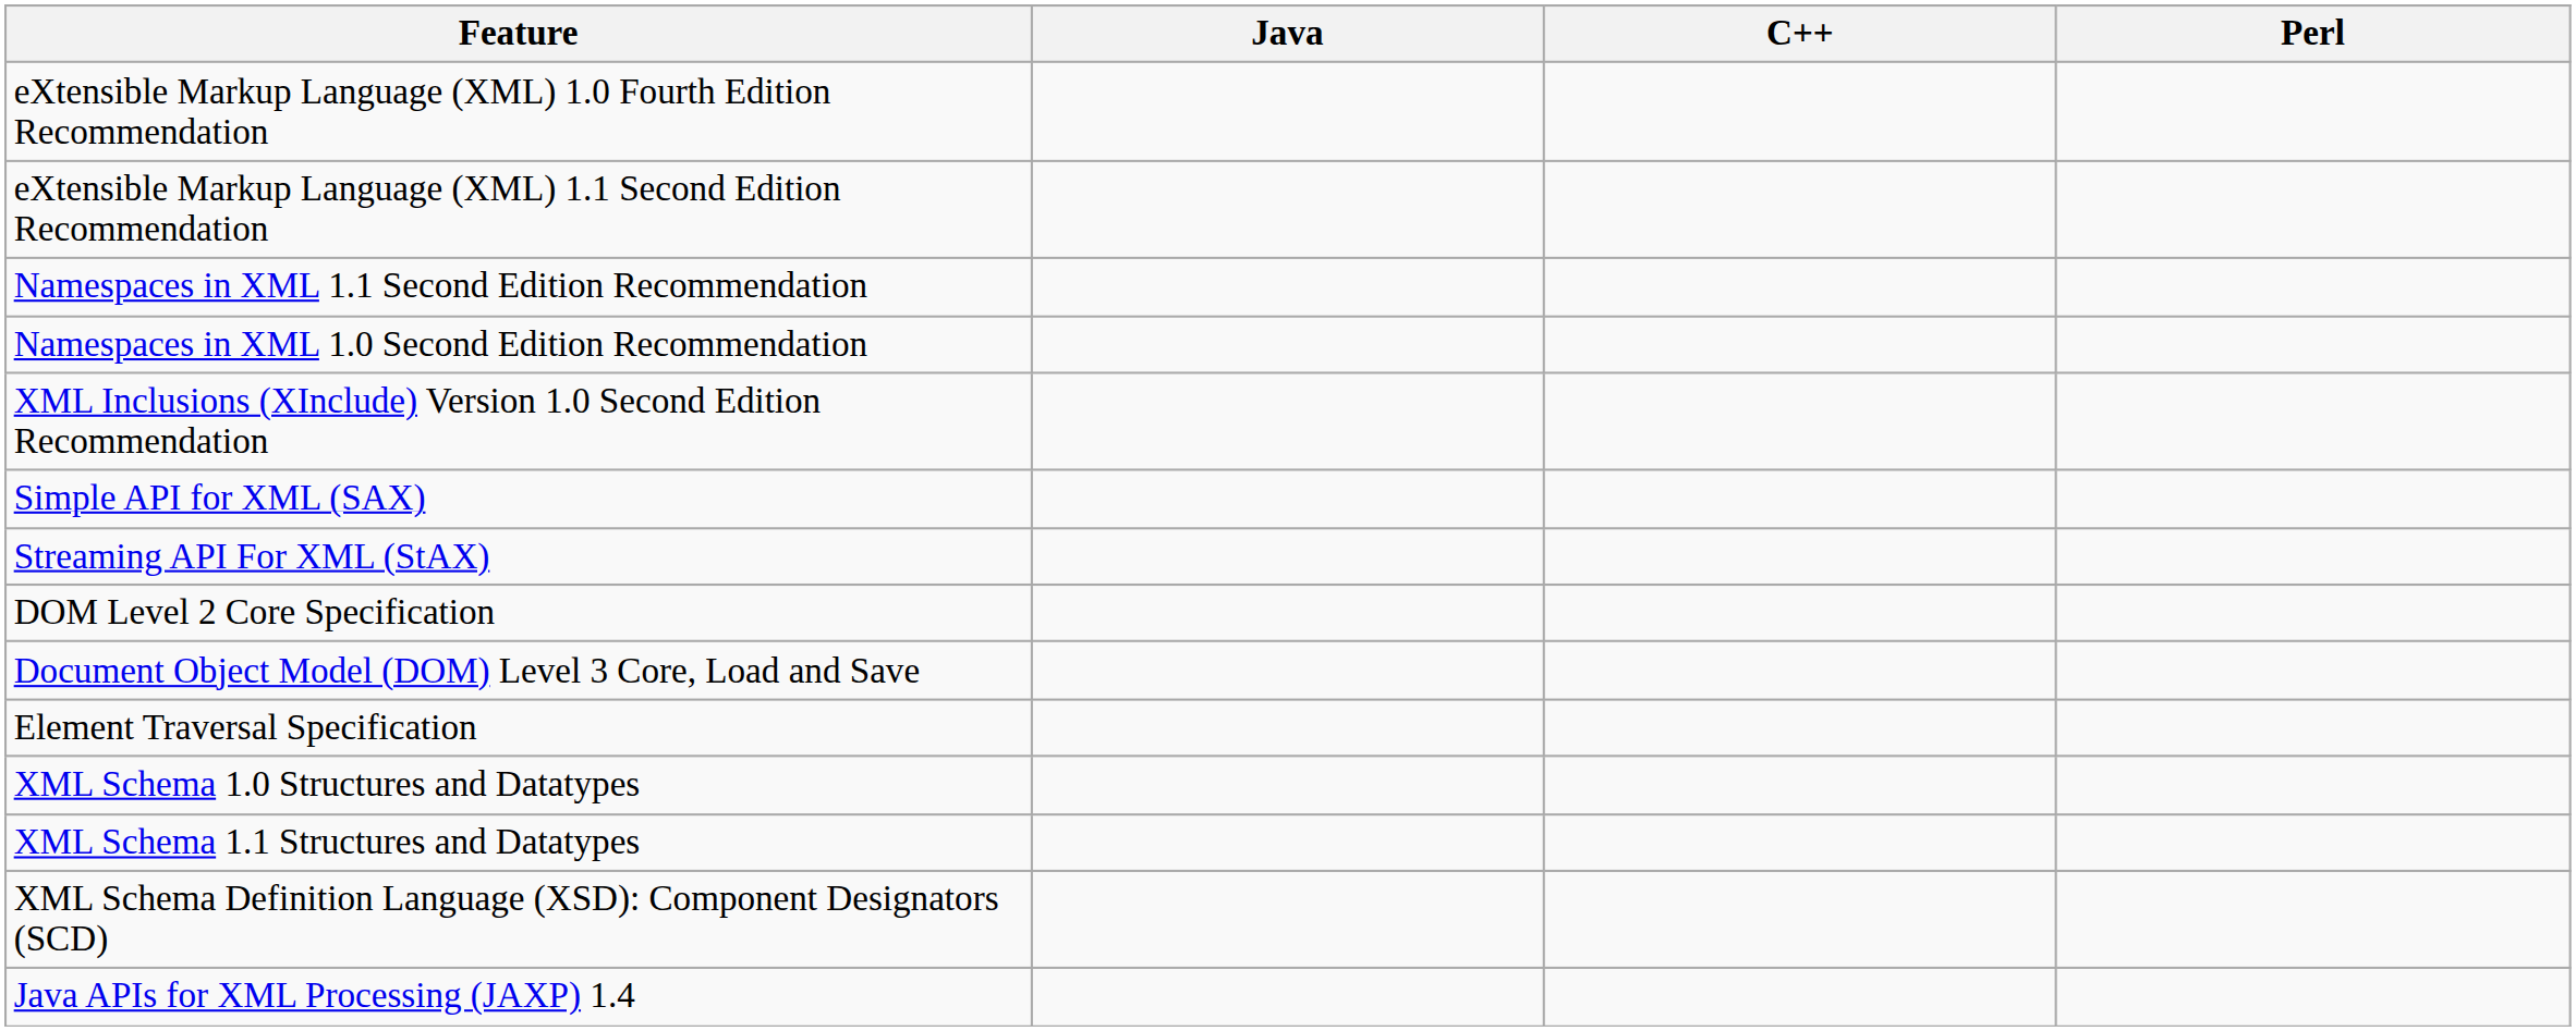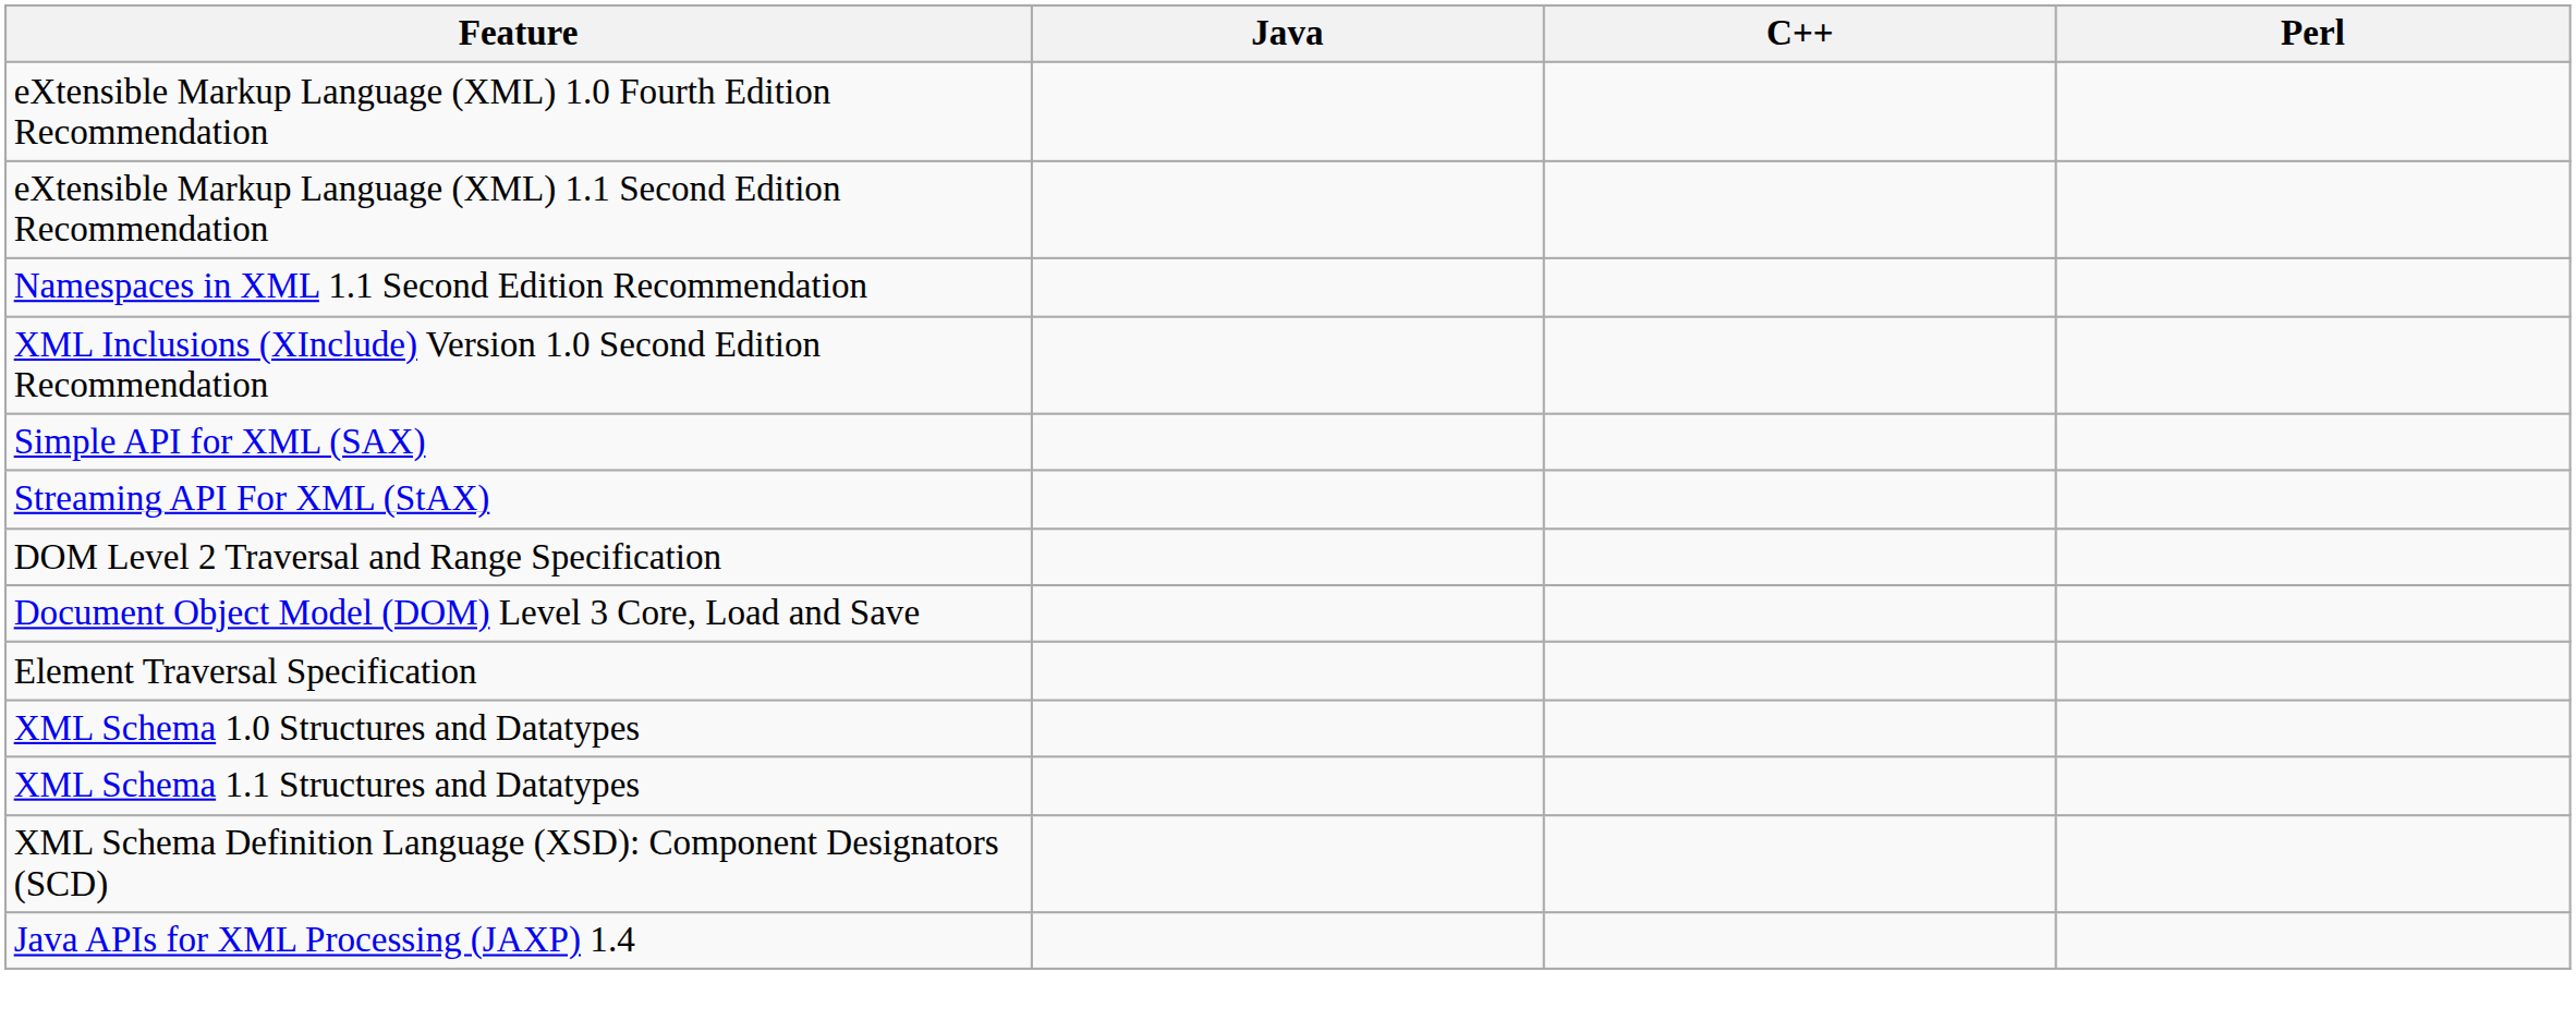- row: Namespaces in XML 1.0 Second Edition Recommendation
- row: DOM Level 2 Core Specification
+ row: DOM Level 2 Traversal and Range Specification
